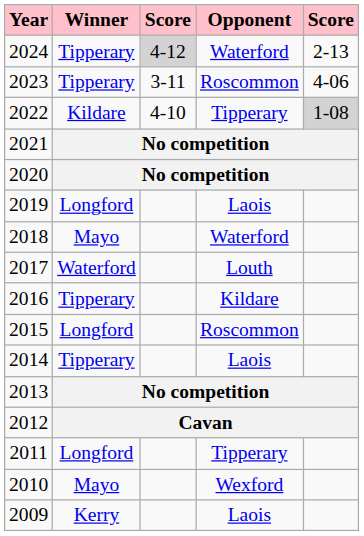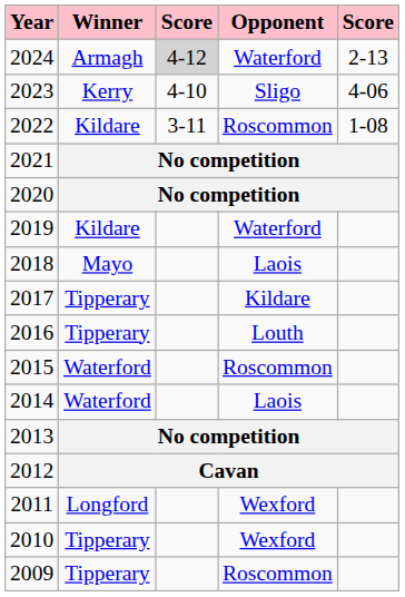2024 | Winner: Tipperary -> Armagh
2023 | Winner: Tipperary -> Kerry
2023 | column 3: 3-11 -> 4-10
2023 | Opponent: Roscommon -> Sligo
2022 | column 3: 4-10 -> 3-11
2022 | Opponent: Tipperary -> Roscommon
2022 | column 5: lightgrey background -> no background
2019 | Winner: Longford -> Kildare
2019 | Opponent: Laois -> Waterford
2018 | Opponent: Waterford -> Laois
2017 | Winner: Waterford -> Tipperary
2017 | Opponent: Louth -> Kildare
2016 | Opponent: Kildare -> Louth
2015 | Winner: Longford -> Waterford
2014 | Winner: Tipperary -> Waterford
2011 | Opponent: Tipperary -> Wexford
2010 | Winner: Mayo -> Tipperary
2009 | Winner: Kerry -> Tipperary
2009 | Opponent: Laois -> Roscommon
